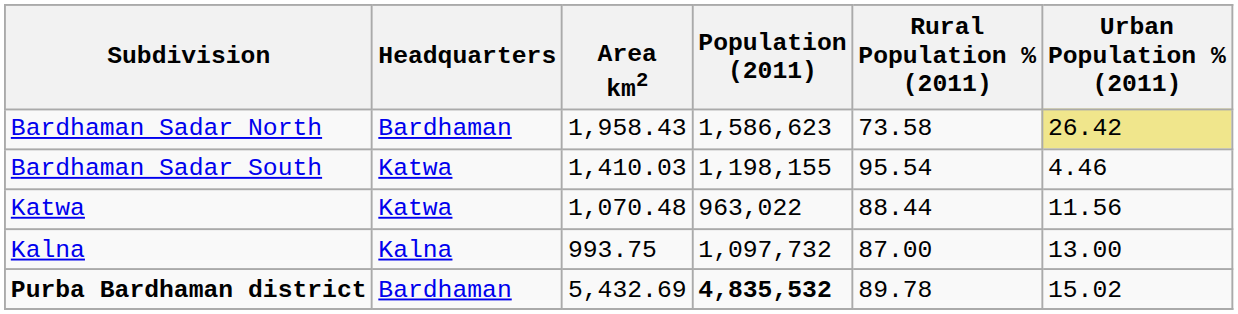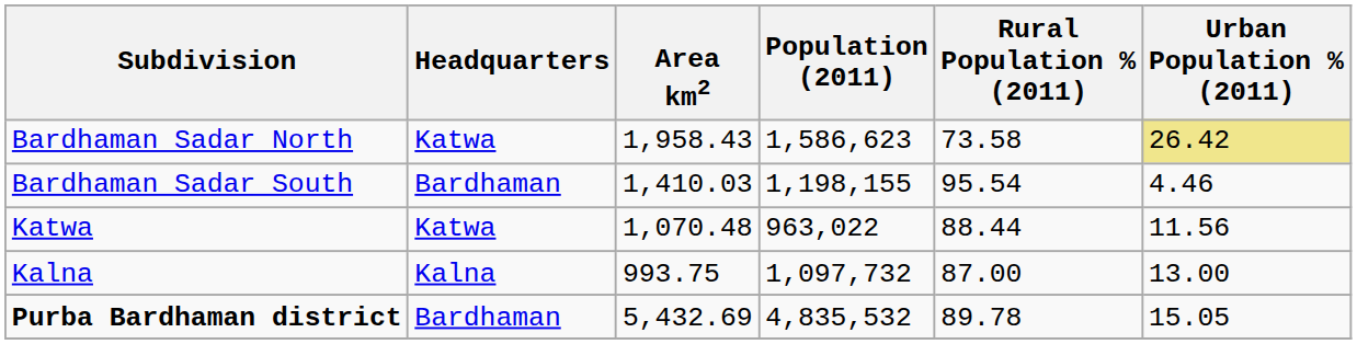Bardhaman Sadar North | Headquarters: Bardhaman -> Katwa
Bardhaman Sadar South | Headquarters: Katwa -> Bardhaman
Purba Bardhaman district | Population (2011): bold -> normal
Purba Bardhaman district | Urban Population % (2011): 15.02 -> 15.05
